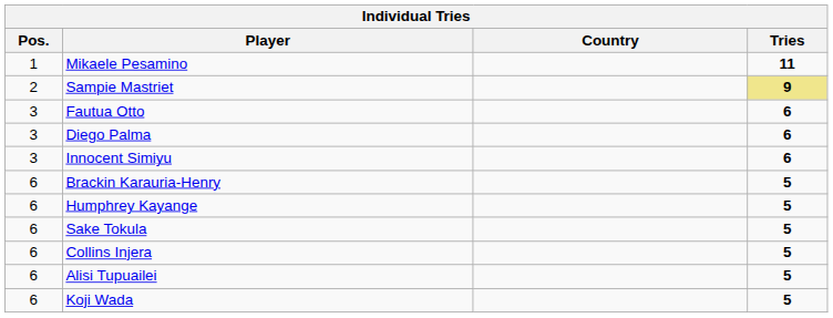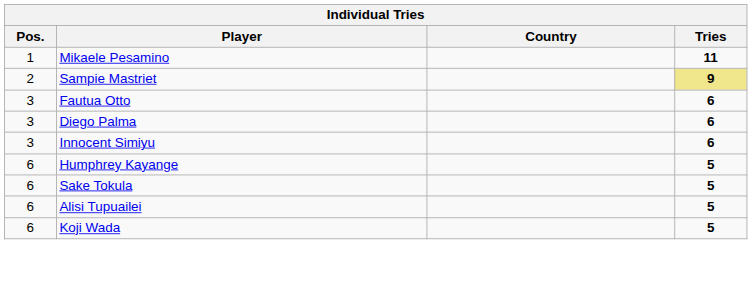- row: 6 | Brackin Karauria-Henry | 5
- row: 6 | Collins Injera | 5
